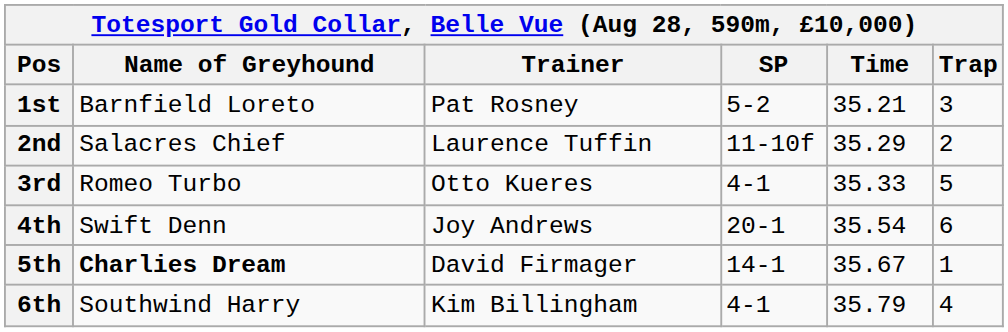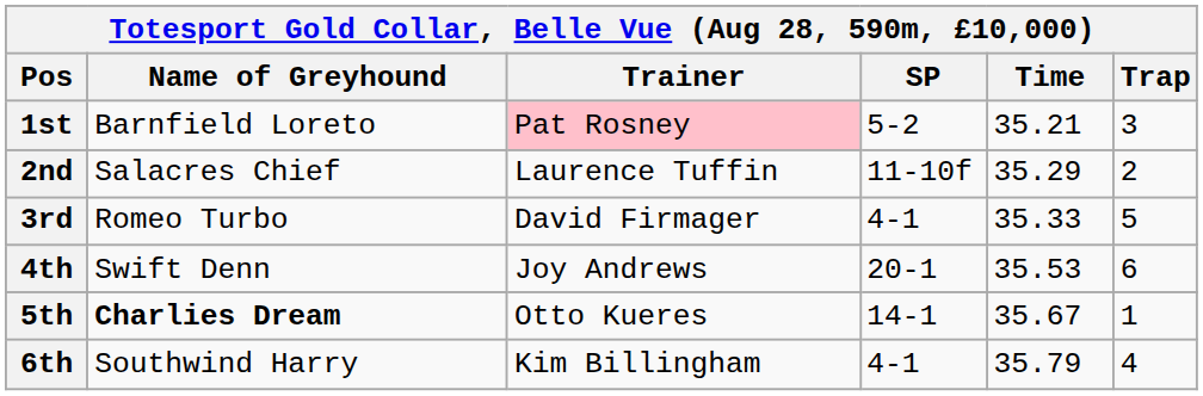1st | Trainer: no background -> pink background
3rd | Trainer: Otto Kueres -> David Firmager
4th | Time: 35.54 -> 35.53
5th | Trainer: David Firmager -> Otto Kueres
